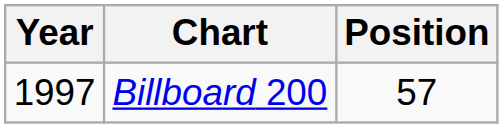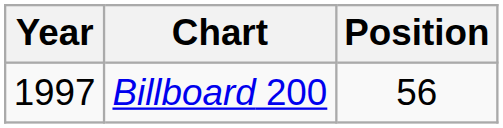Billboard 200 | Position: 57 -> 56
